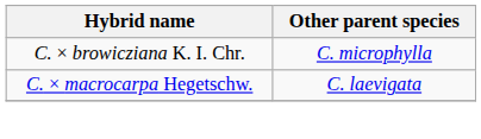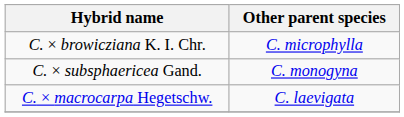+ row: C. × subsphaericea Gand. | C. monogyna
